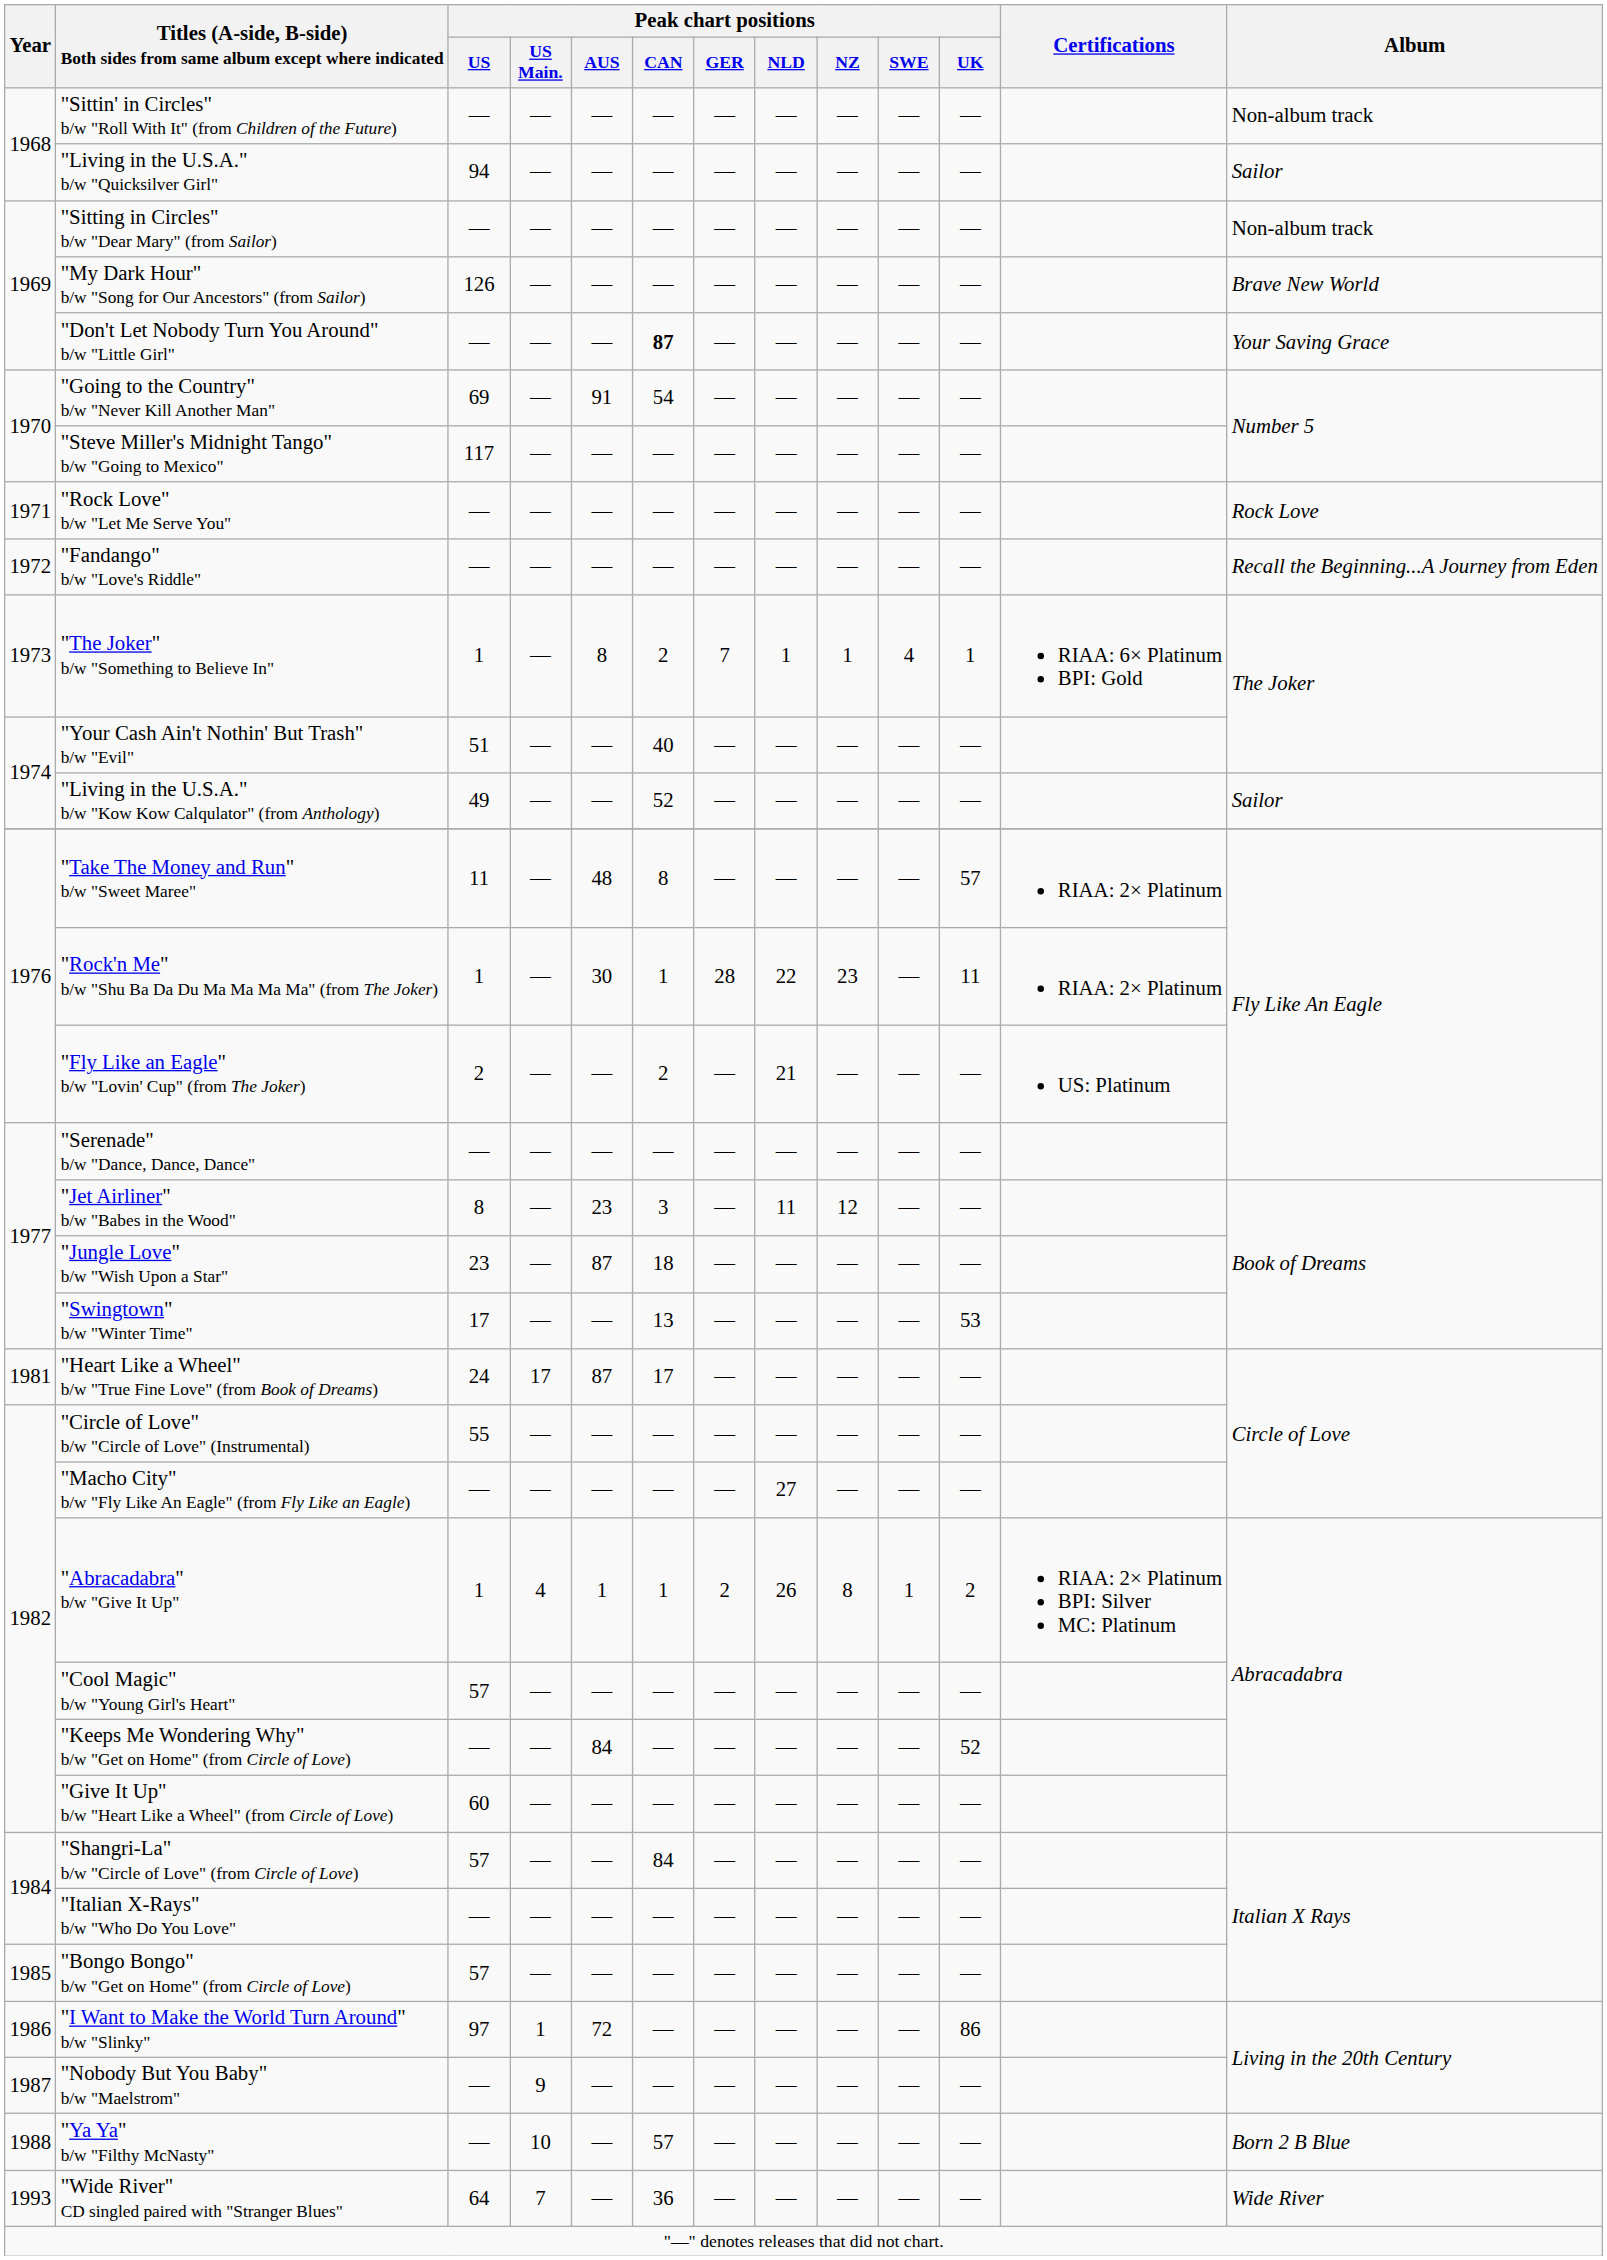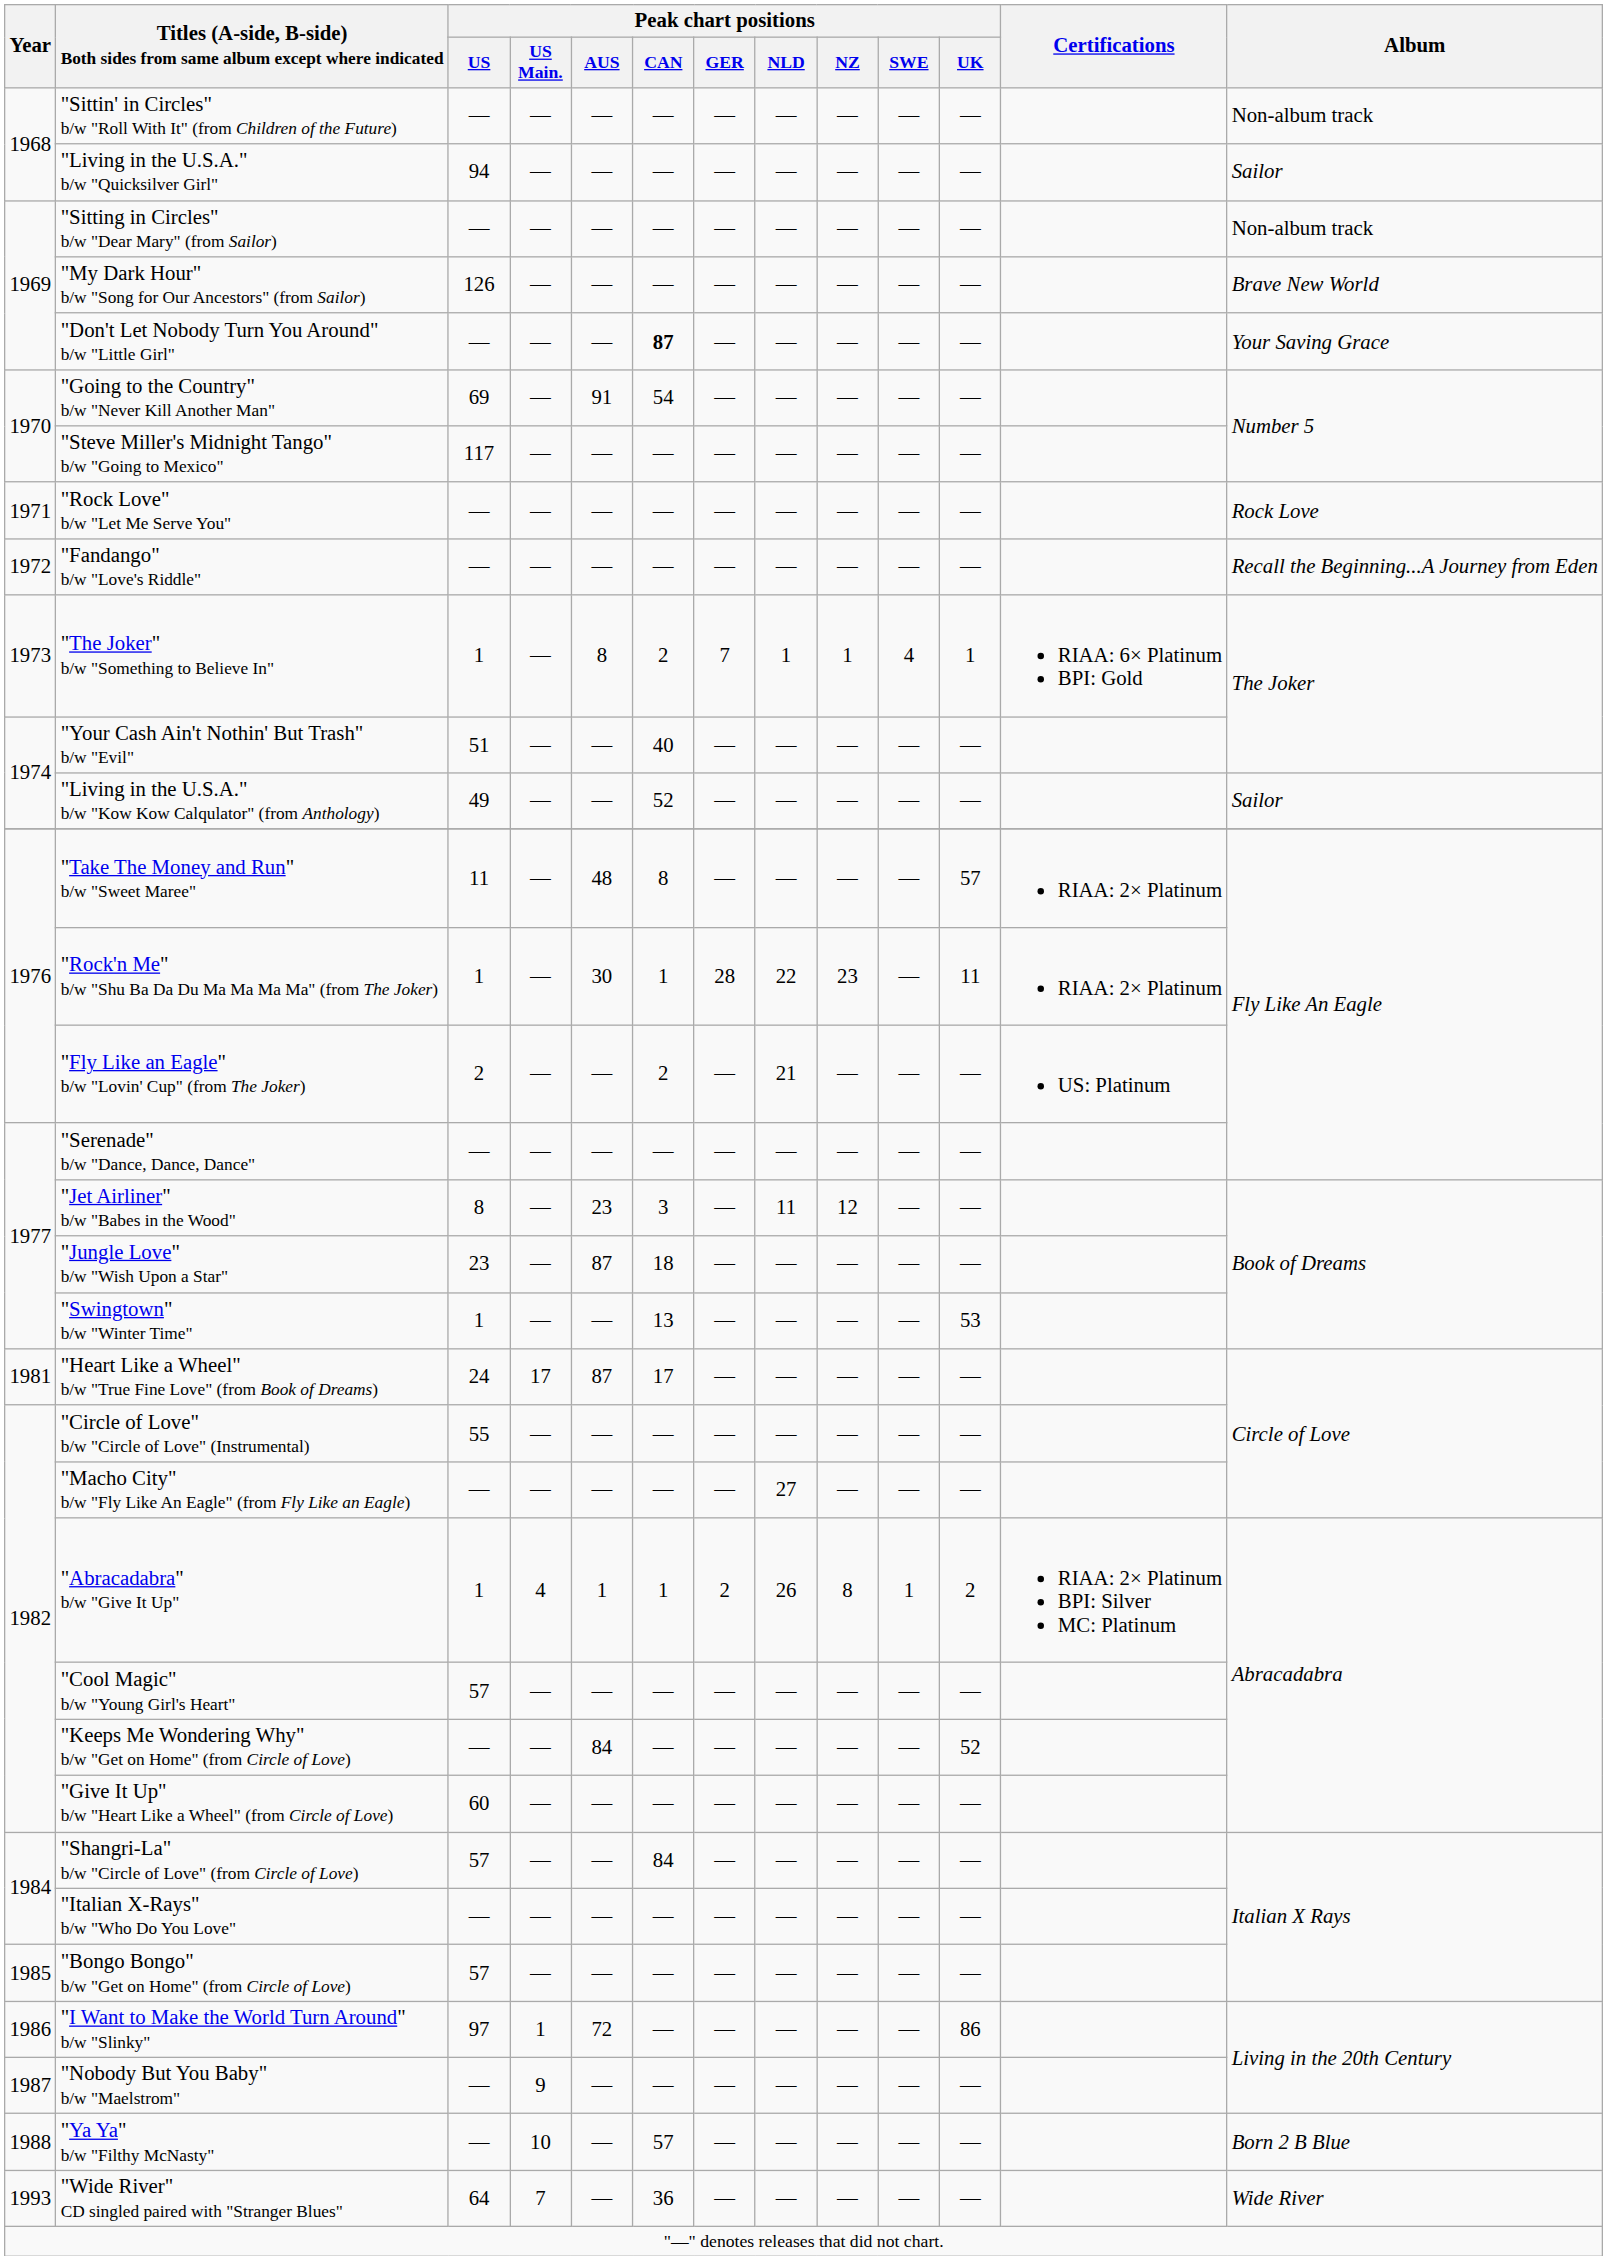"Swingtown" b/w "Winter Time" | Peak chart positions / US: 17 -> 1
